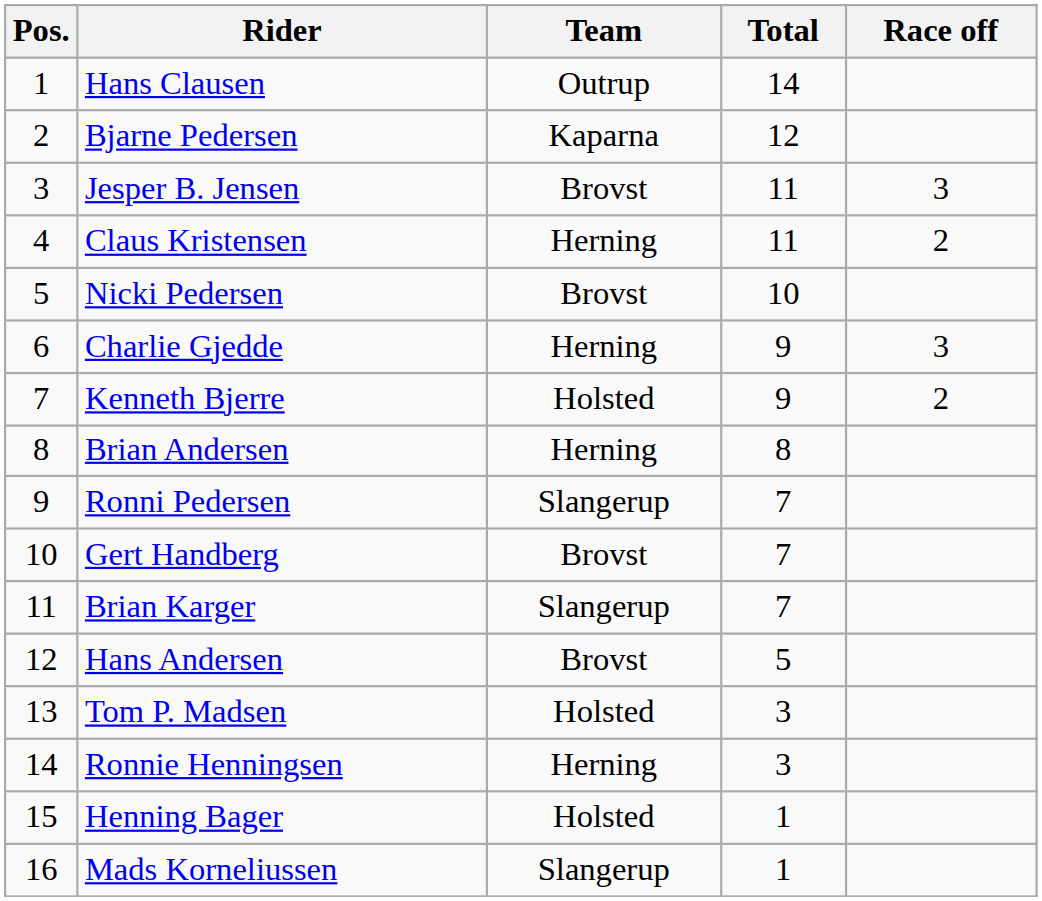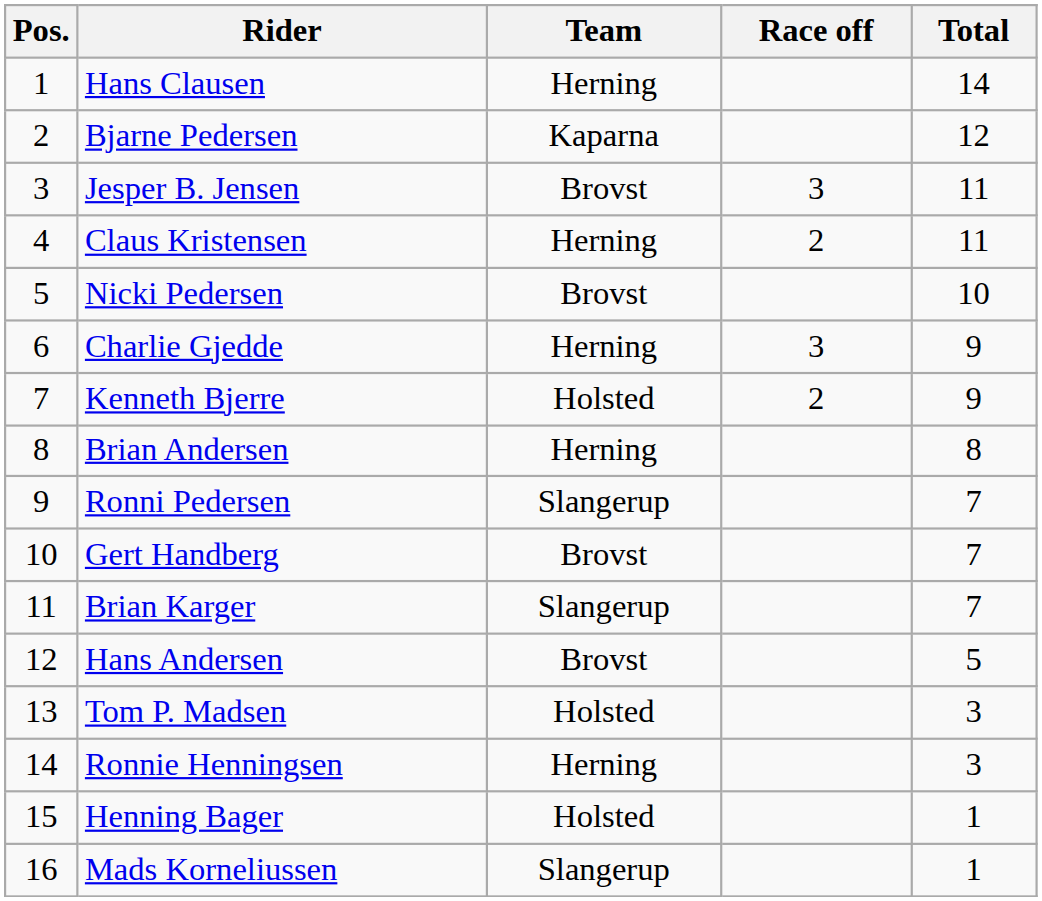columns swapped: Total <-> Race off
Hans Clausen | Team: Outrup -> Herning
